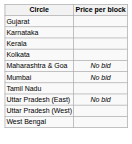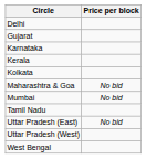+ row: Delhi
